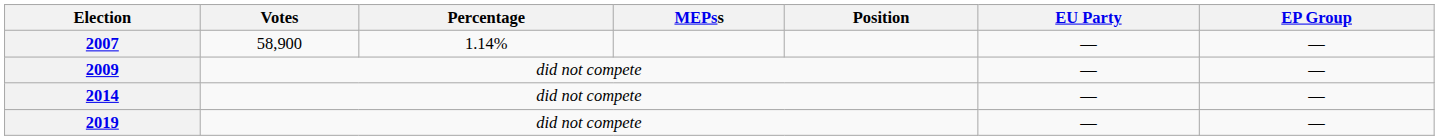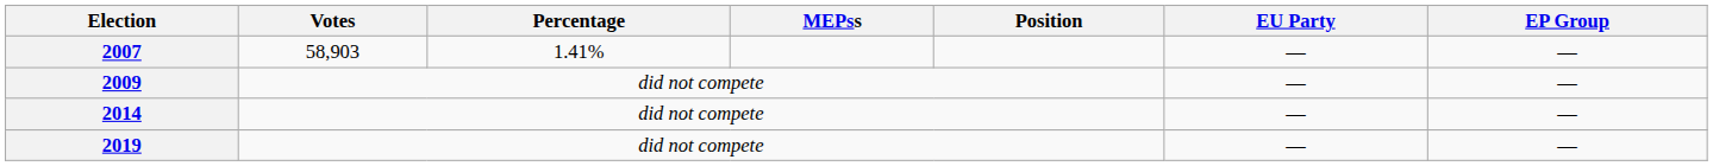2007 | Votes: 58,900 -> 58,903
2007 | Percentage: 1.14% -> 1.41%
